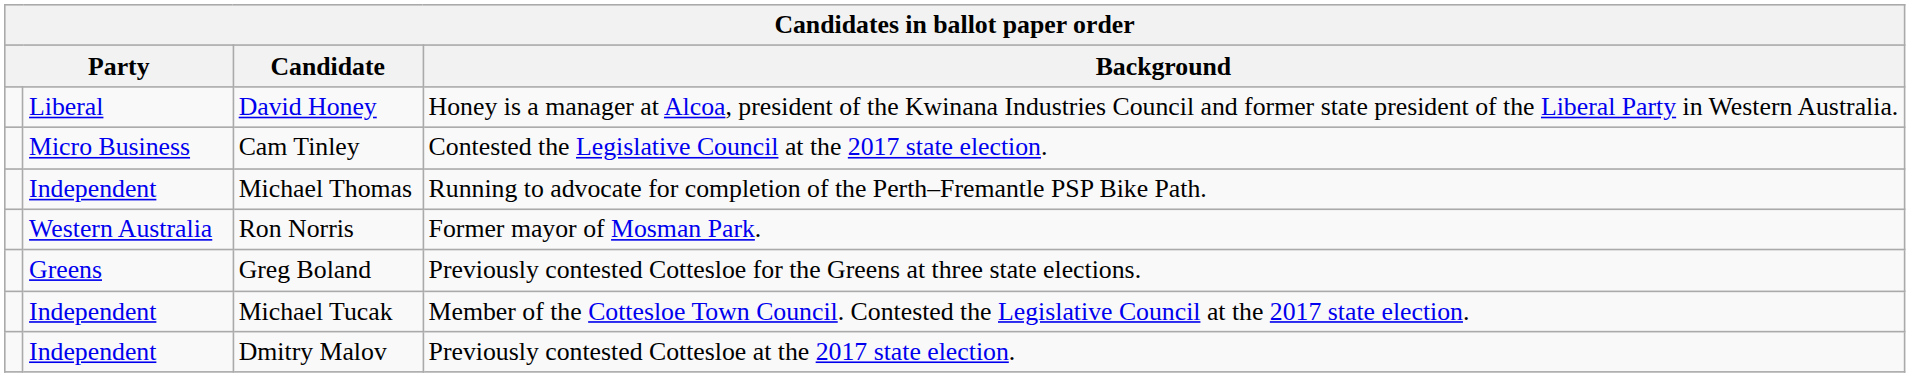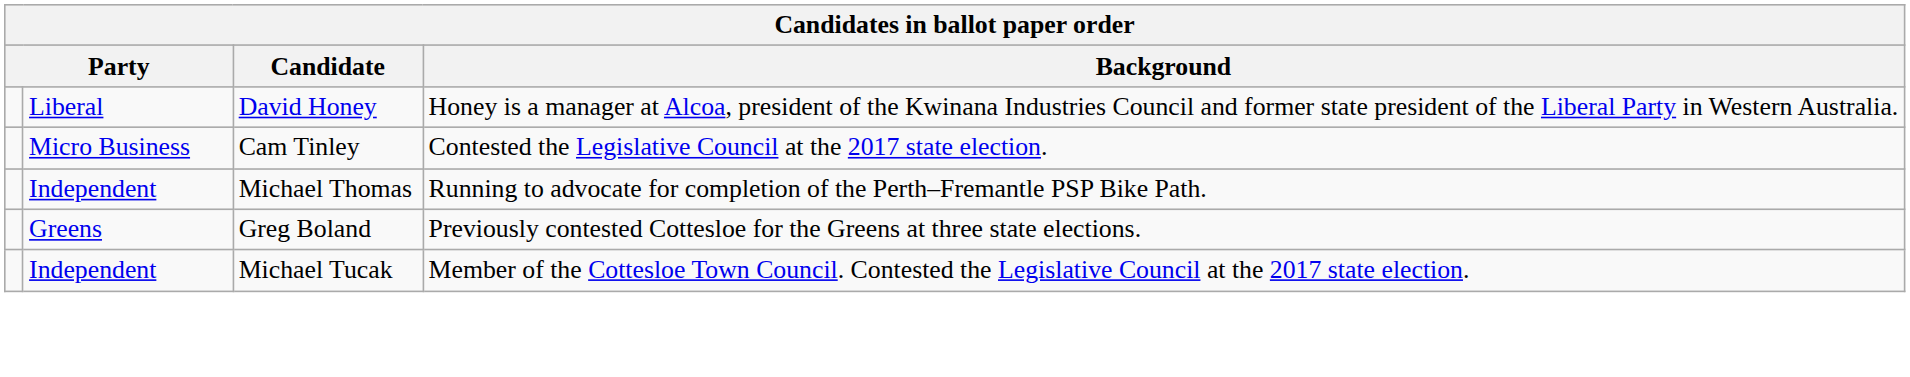- row: Western Australia | Ron Norris | Former mayor of Mosman Park.
- row: Independent | Dmitry Malov | Previously contested Cottesloe at the 2017 state election.
